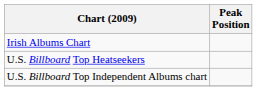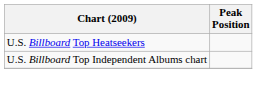- row: Irish Albums Chart
